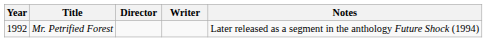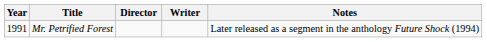Mr. Petrified Forest | Year: 1992 -> 1991
